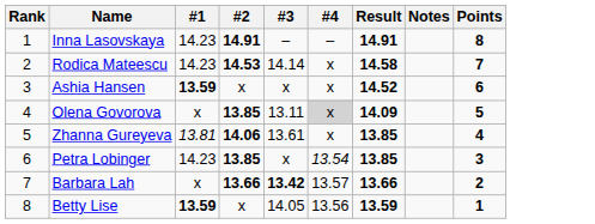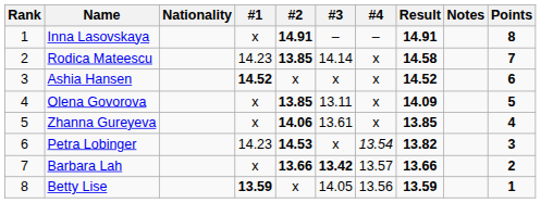+ column: Nationality
Inna Lasovskaya | #1: 14.23 -> x
Rodica Mateescu | #2: 14.53 -> 13.85
Ashia Hansen | #1: 13.59 -> 14.52
Olena Govorova | #4: lightgrey background -> no background
Zhanna Gureyeva | #1: 13.81 -> x
Petra Lobinger | #2: 13.85 -> 14.53
Petra Lobinger | Result: 13.85 -> 13.82
